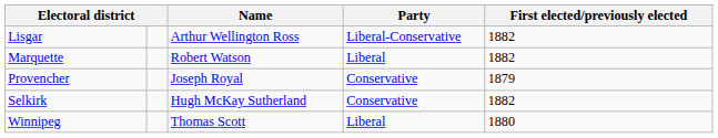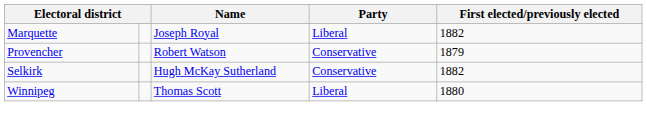- row: Lisgar | Arthur Wellington Ross | Liberal-Conservative | 1882
Marquette | Name: Robert Watson -> Joseph Royal
Provencher | Name: Joseph Royal -> Robert Watson
